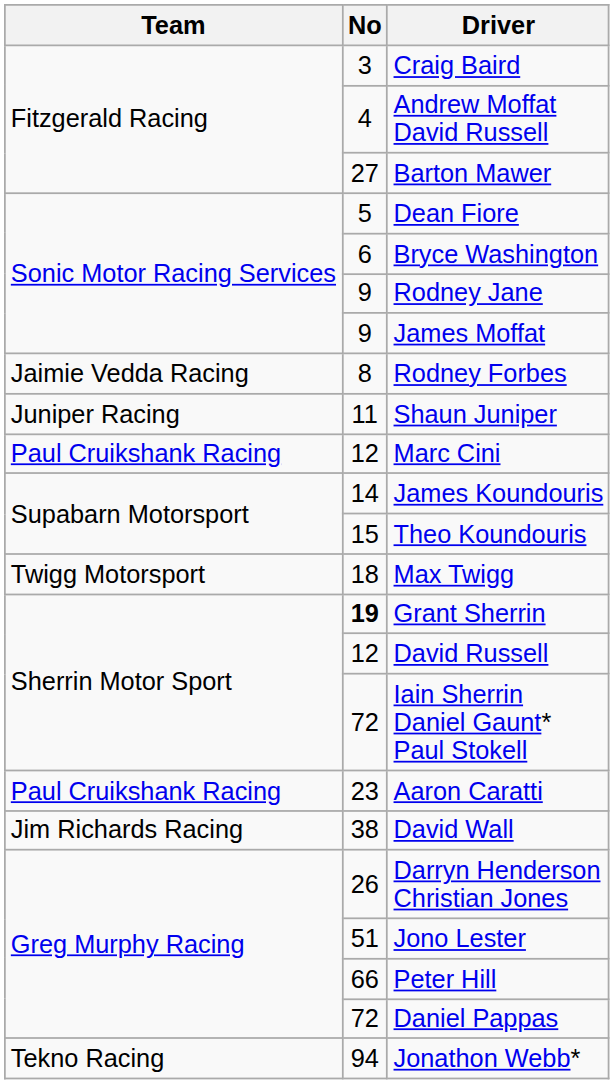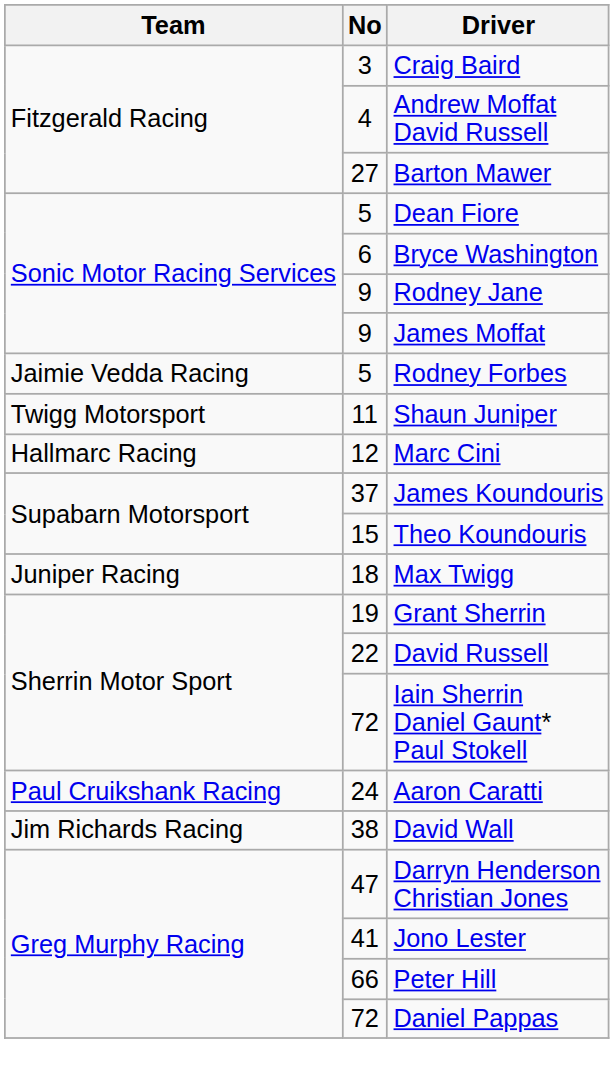Rodney Forbes | No: 8 -> 5
Shaun Juniper | Team: Juniper Racing -> Twigg Motorsport
Marc Cini | Team: Paul Cruikshank Racing -> Hallmarc Racing
James Koundouris | No: 14 -> 37
Max Twigg | Team: Twigg Motorsport -> Juniper Racing
Grant Sherrin | No: bold -> normal
David Russell | No: 12 -> 22
Aaron Caratti | No: 23 -> 24
Darryn Henderson Christian Jones | No: 26 -> 47
Jono Lester | No: 51 -> 41
- row: Tekno Racing | 94 | Jonathon Webb*
